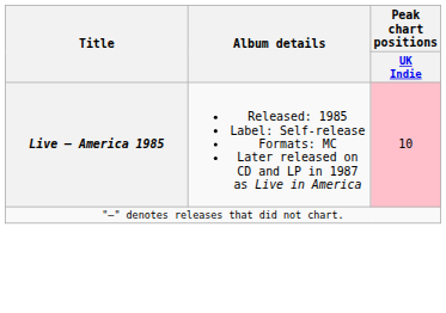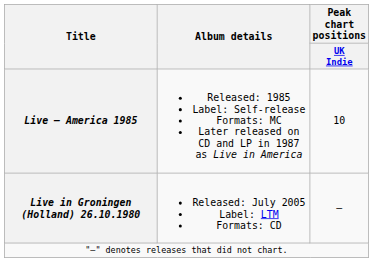Live – America 1985 | Peak chart positions / UK Indie: pink background -> no background
+ row: Live in Groningen (Holland) 26.10.1980 | Released: July 2005 Label: LTM Formats: CD | —
